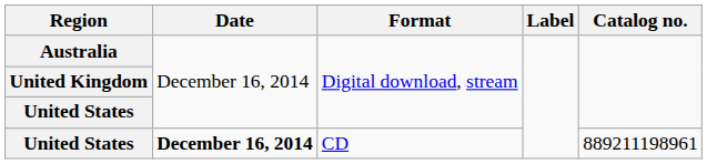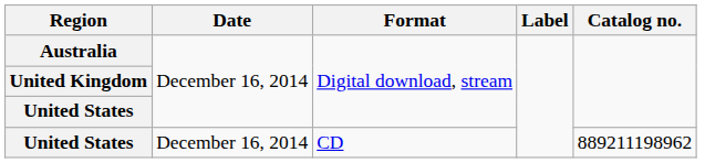United States / CD | Date: bold -> normal
United States / CD | Catalog no.: 889211198961 -> 889211198962
